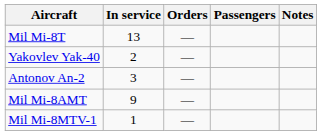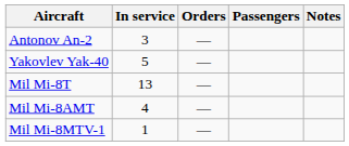rows swapped: Antonov An-2 <-> Mil Mi-8T
Yakovlev Yak-40 | In service: 2 -> 5
Mil Mi-8AMT | In service: 9 -> 4
